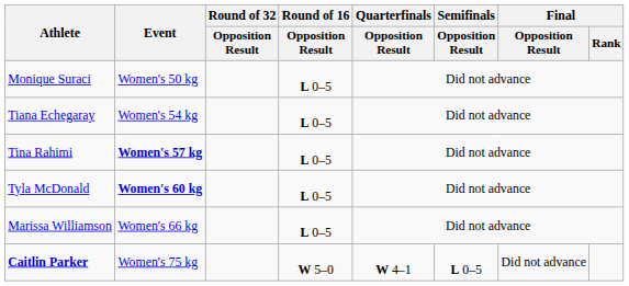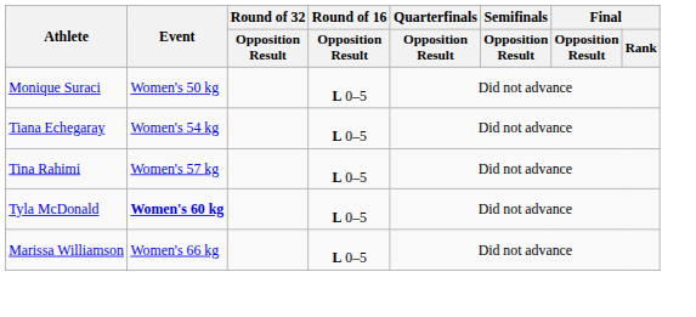Tina Rahimi | Event: bold -> normal
- row: Caitlin Parker | Women's 75 kg | W 5–0 | W 4–1 | L 0–5 | Did not advance
